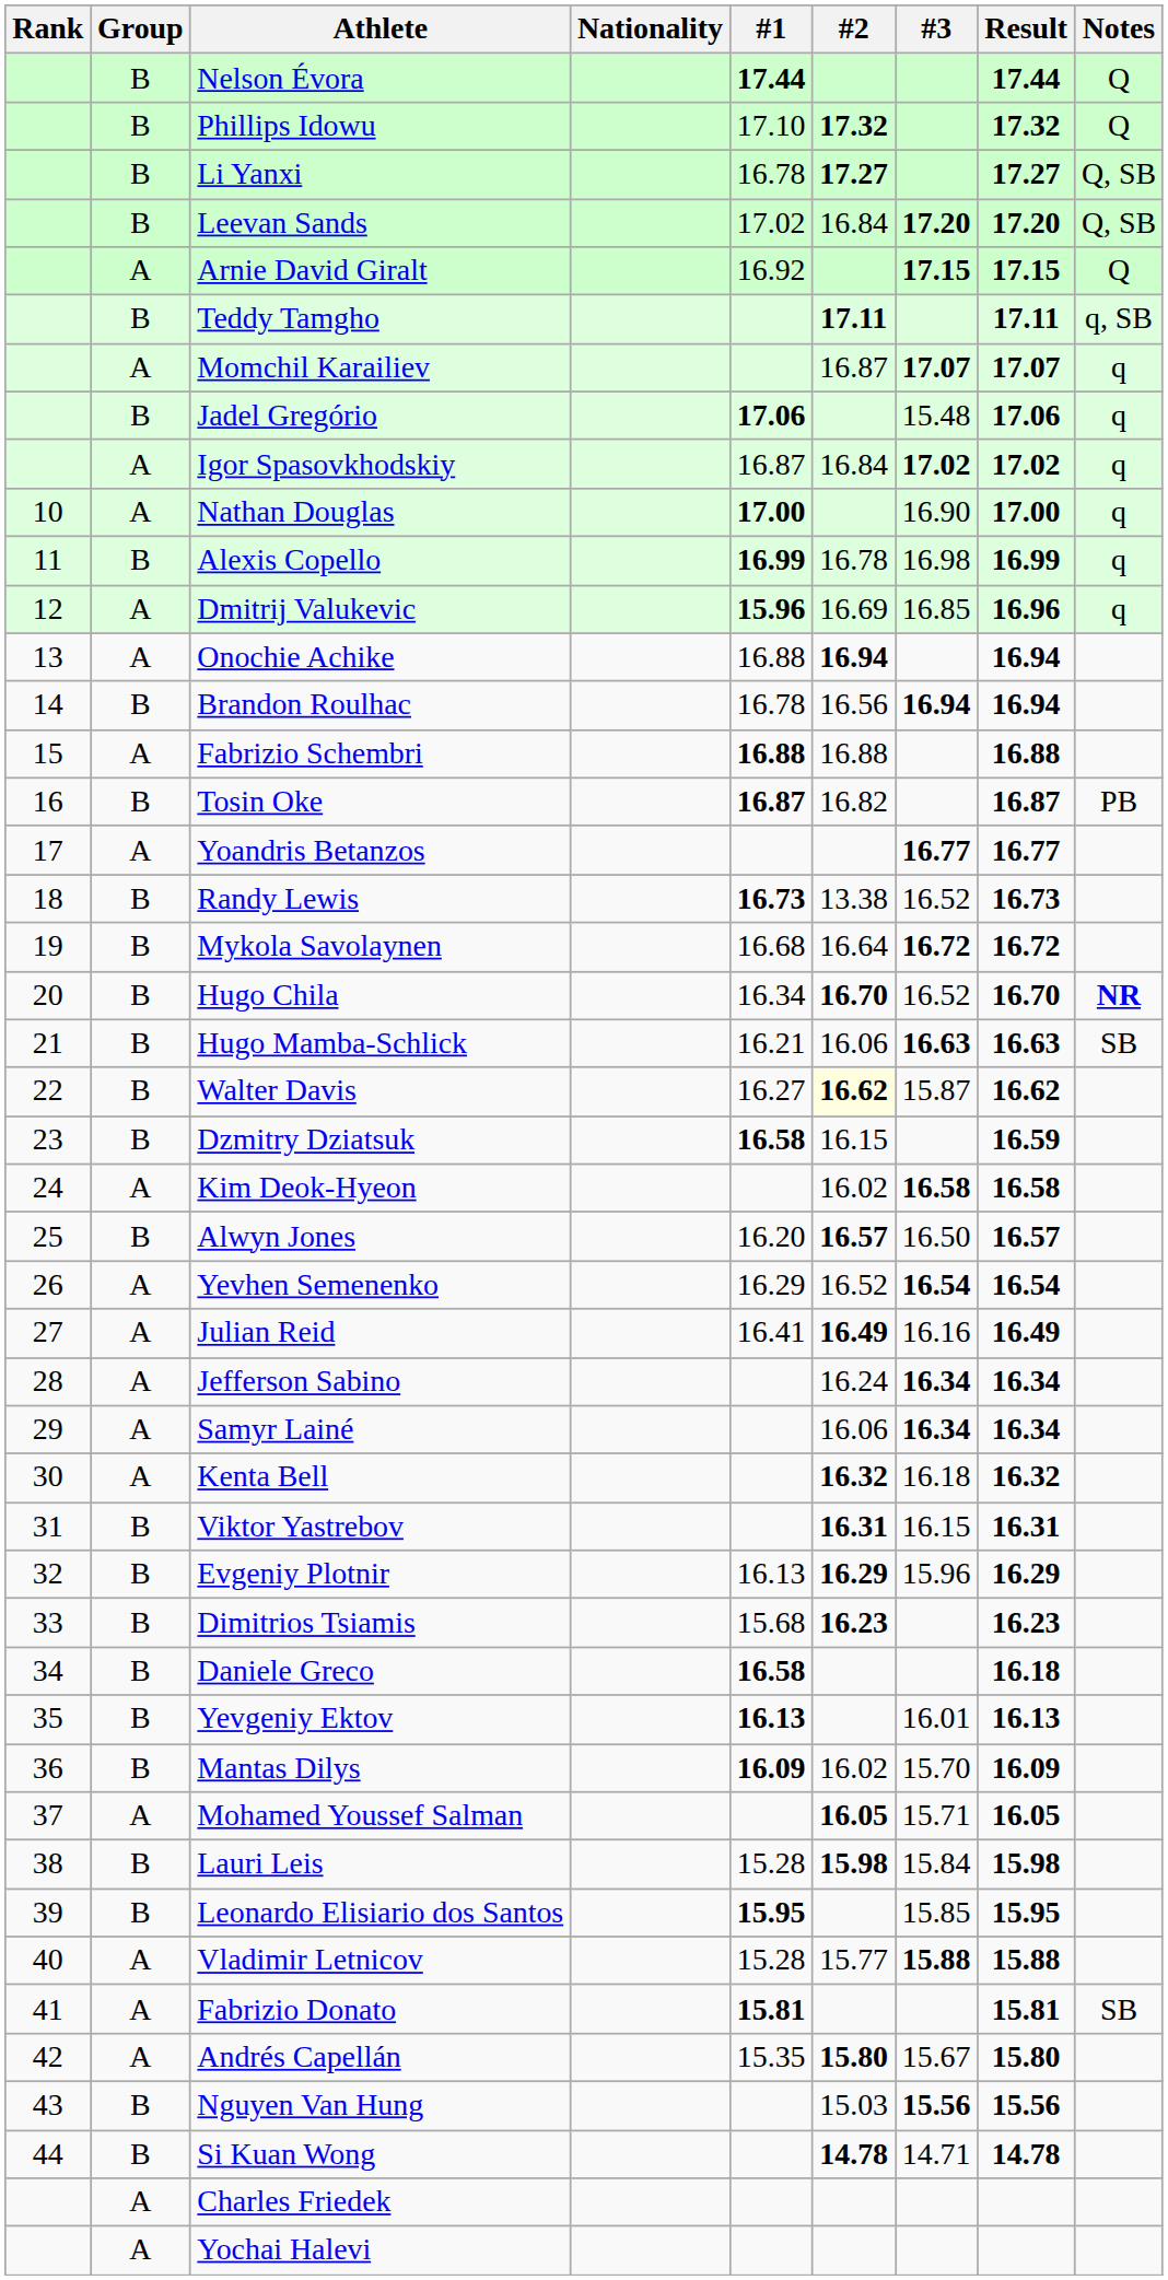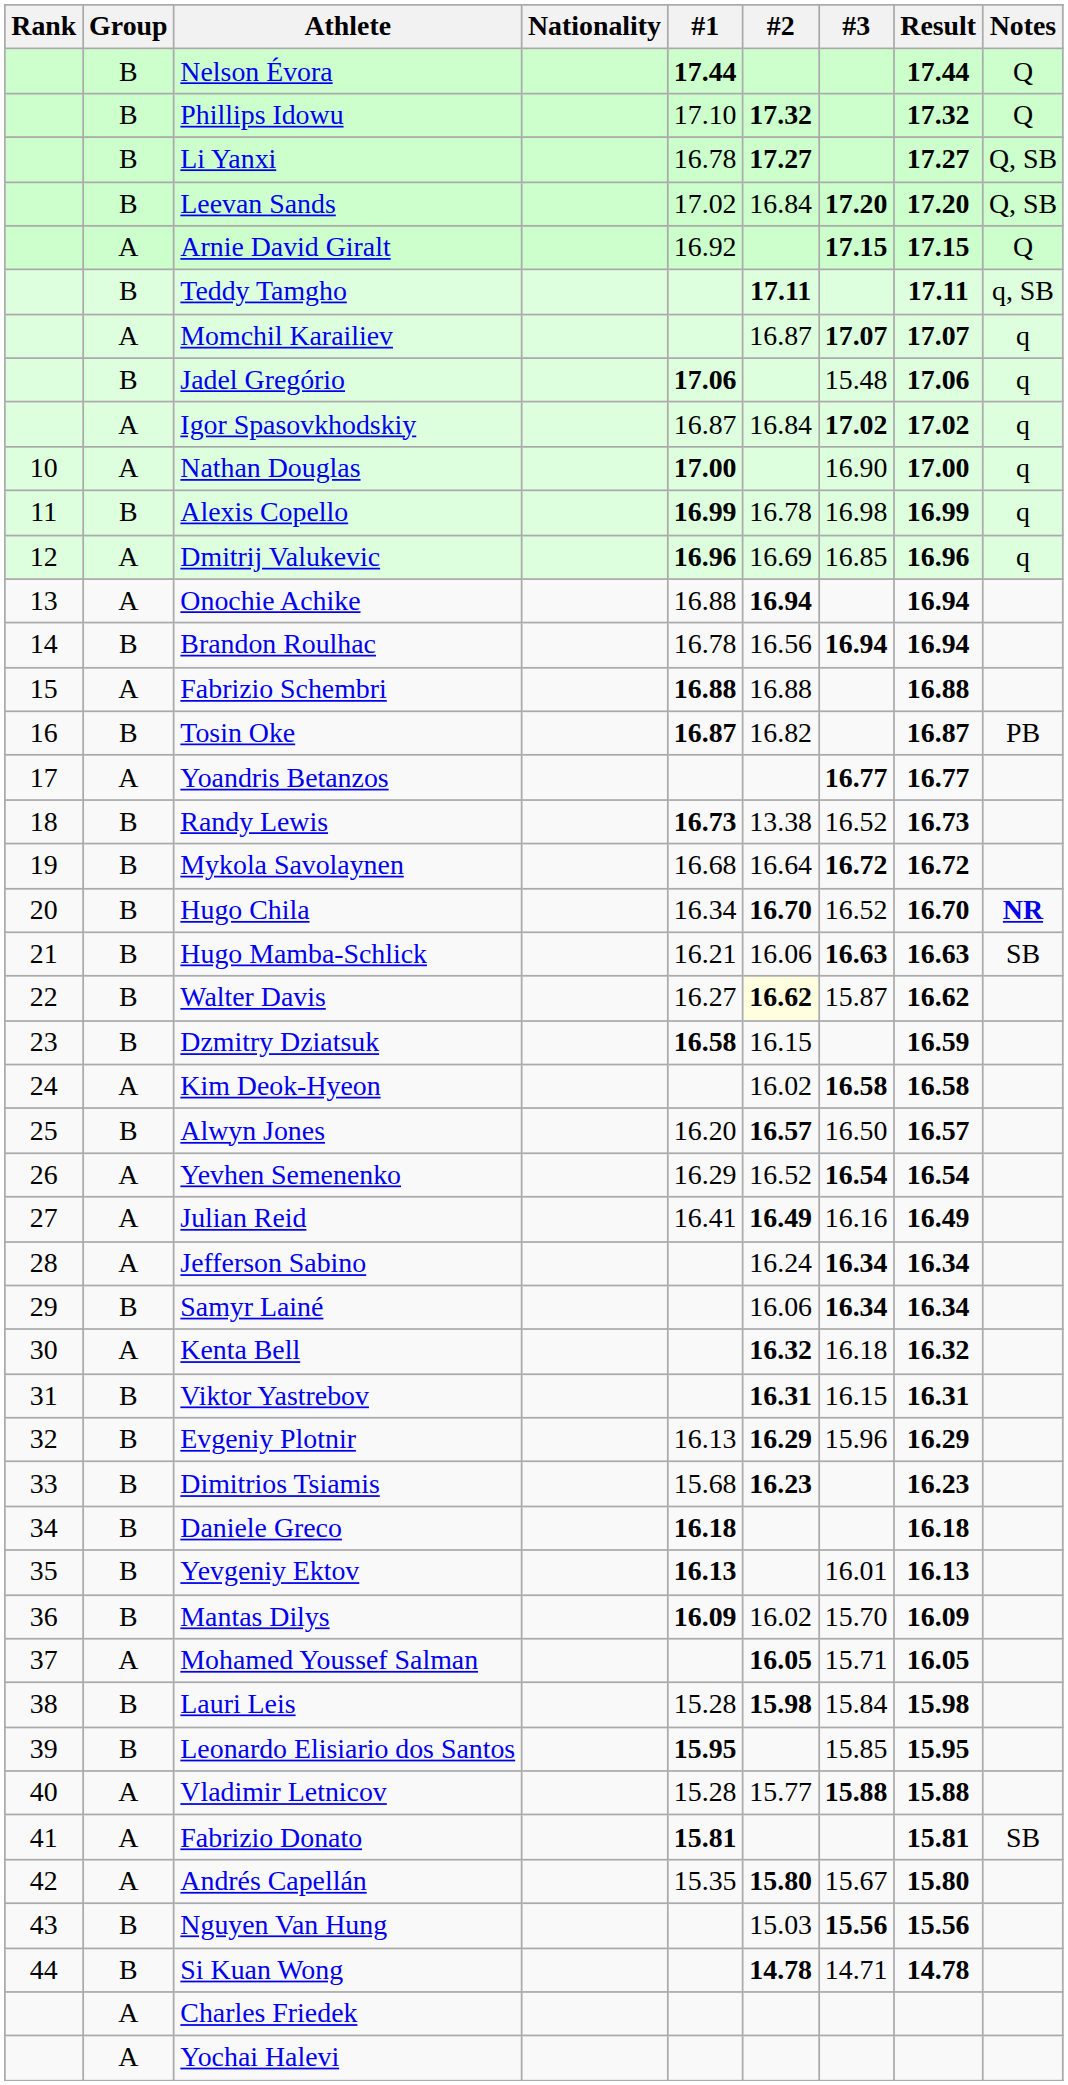Dmitrij Valukevic | #1: 15.96 -> 16.96
Samyr Lainé | Group: A -> B
Daniele Greco | #1: 16.58 -> 16.18
